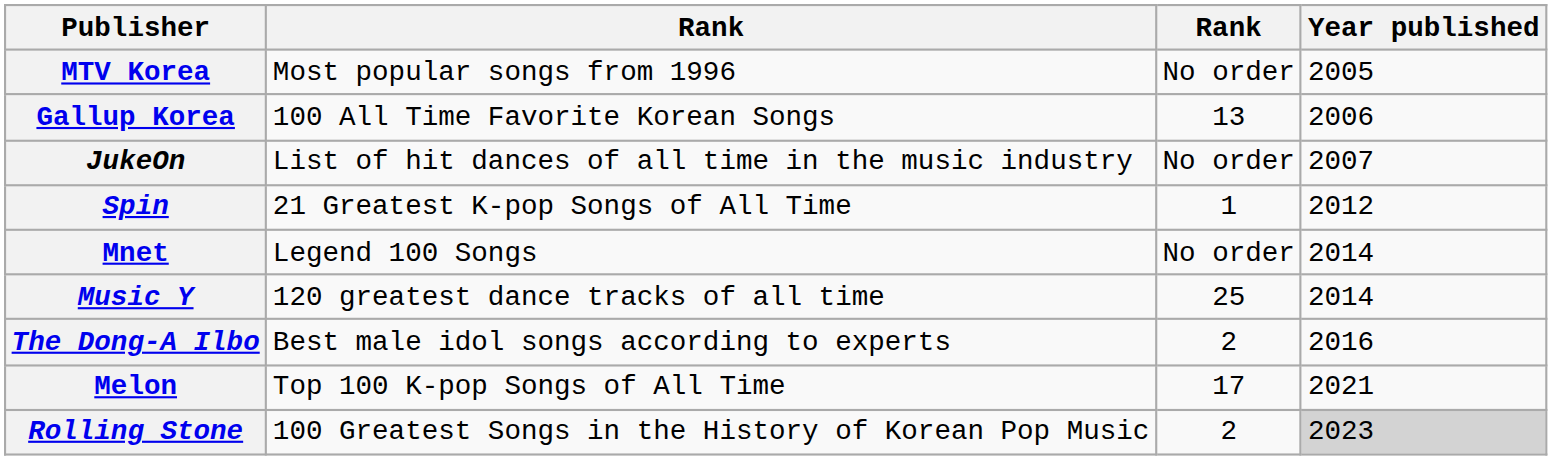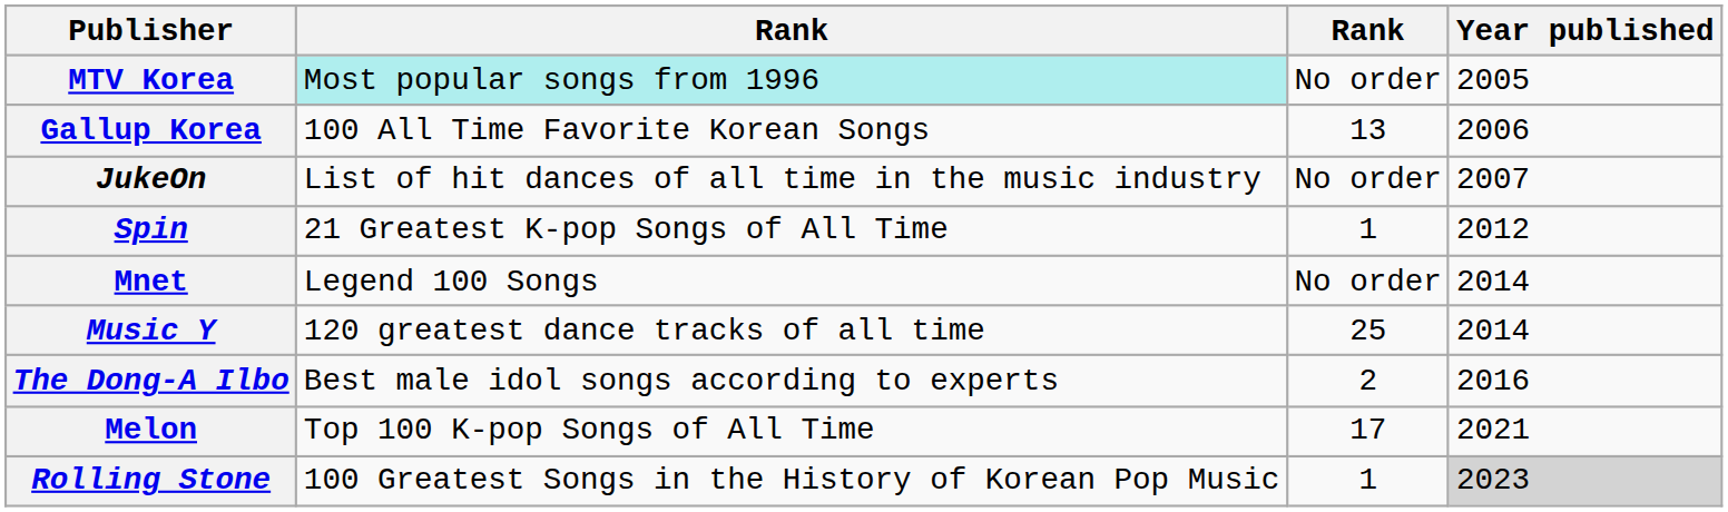MTV Korea | column 2: no background -> paleturquoise background
Rolling Stone | column 3: 2 -> 1
